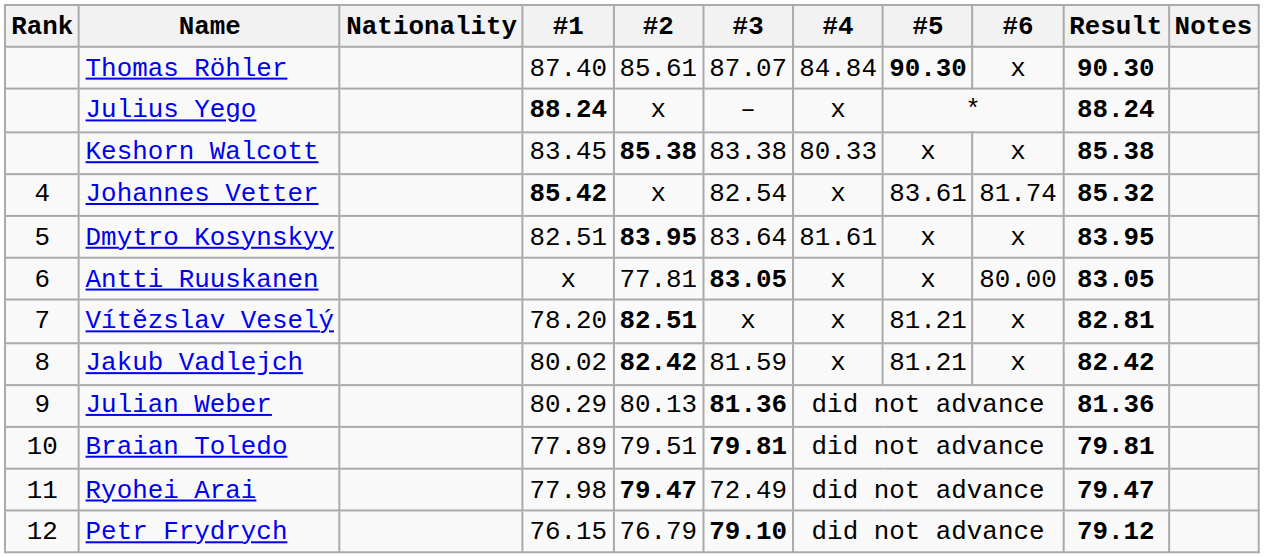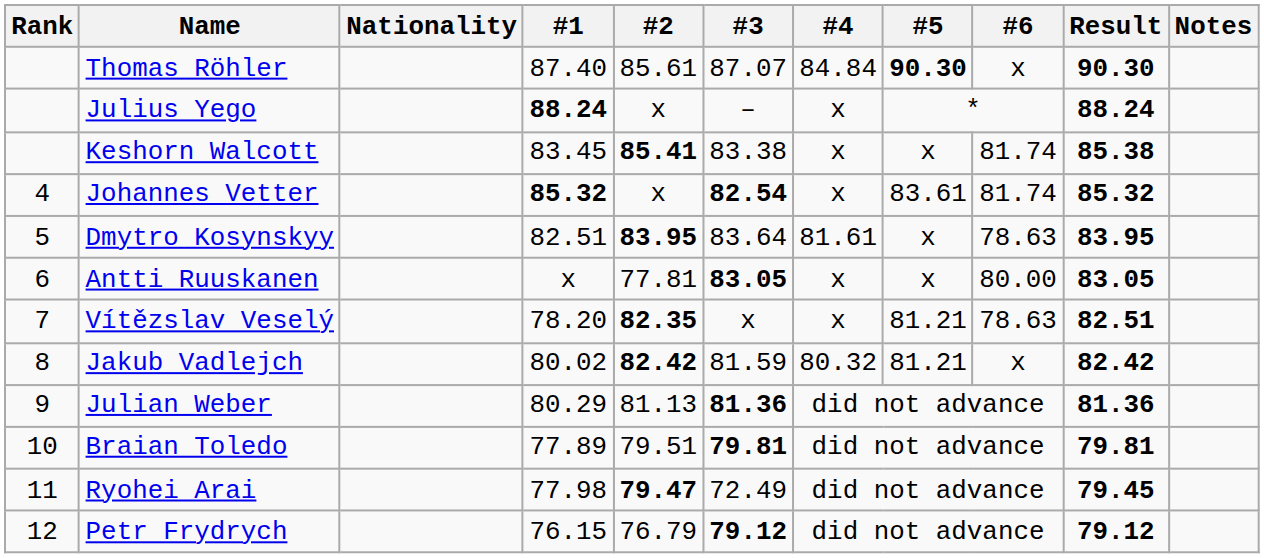Keshorn Walcott | #2: 85.38 -> 85.41
Keshorn Walcott | #4: 80.33 -> x
Keshorn Walcott | #6: x -> 81.74
Johannes Vetter | #1: 85.42 -> 85.32
Johannes Vetter | #3: normal -> bold
Dmytro Kosynskyy | #6: x -> 78.63
Vítězslav Veselý | #2: 82.51 -> 82.35
Vítězslav Veselý | #6: x -> 78.63
Vítězslav Veselý | Result: 82.81 -> 82.51
Jakub Vadlejch | #4: x -> 80.32
Julian Weber | #2: 80.13 -> 81.13
Ryohei Arai | Result: 79.47 -> 79.45
Petr Frydrych | #3: 79.10 -> 79.12
